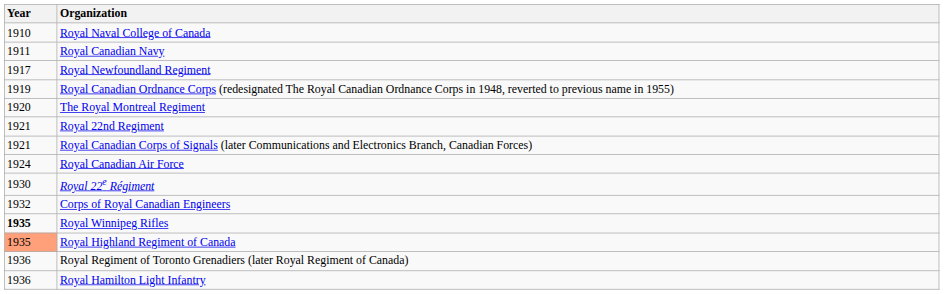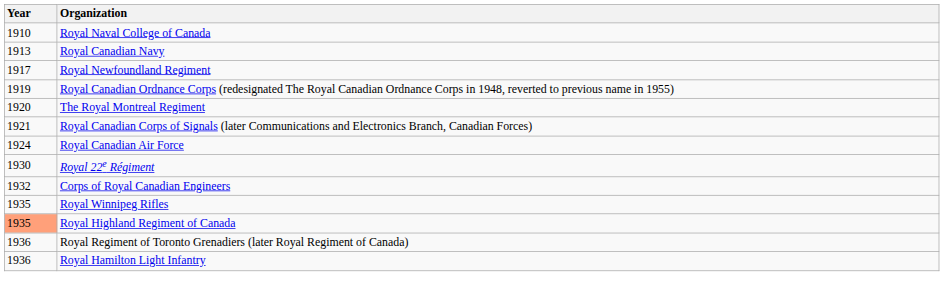Royal Canadian Navy | Year: 1911 -> 1913
- row: 1921 | Royal 22nd Regiment
Royal Winnipeg Rifles | Year: bold -> normal
